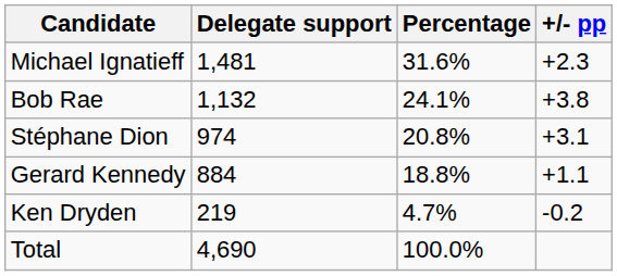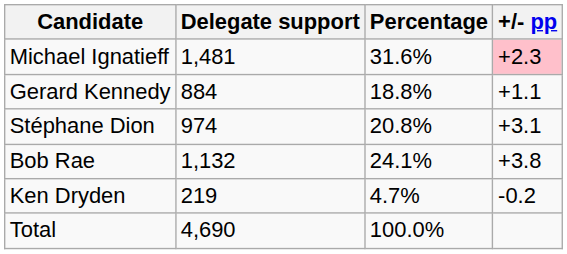Michael Ignatieff | +/- pp: no background -> pink background
rows swapped: Bob Rae <-> Gerard Kennedy
